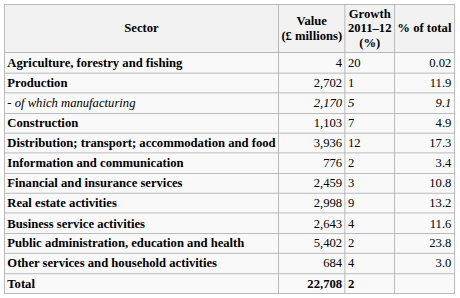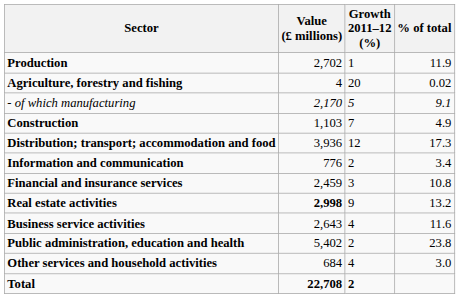rows swapped: Agriculture, forestry and fishing <-> Production
Real estate activities | Value (£ millions): normal -> bold
